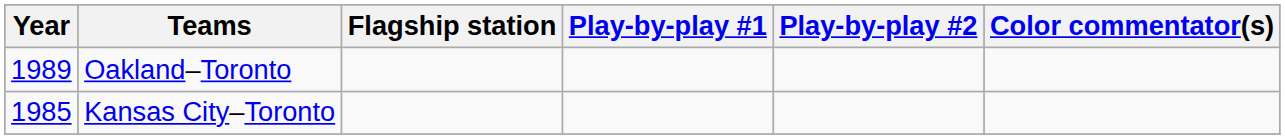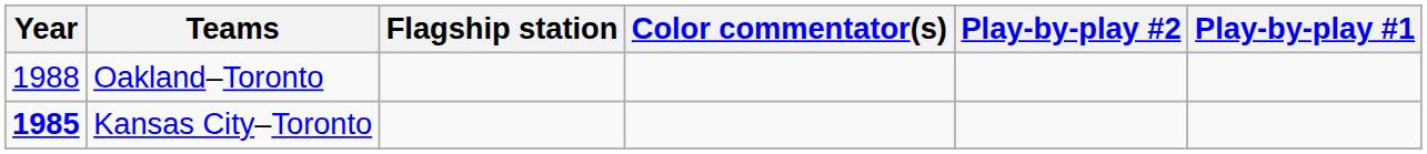columns swapped: Play-by-play #1 <-> Color commentator(s)
Oakland–Toronto | Year: 1989 -> 1988
Kansas City–Toronto | Year: normal -> bold
